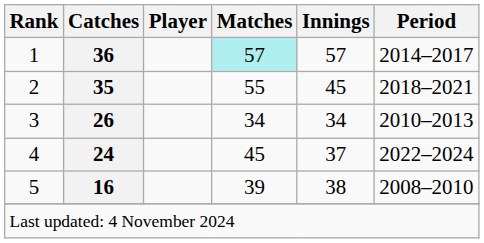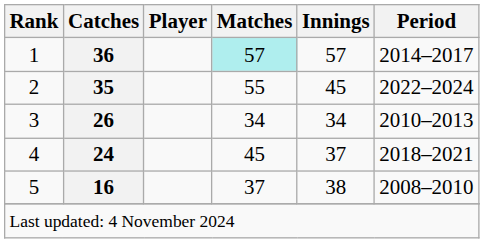2 | Period: 2018–2021 -> 2022–2024
4 | Period: 2022–2024 -> 2018–2021
5 | Matches: 39 -> 37
